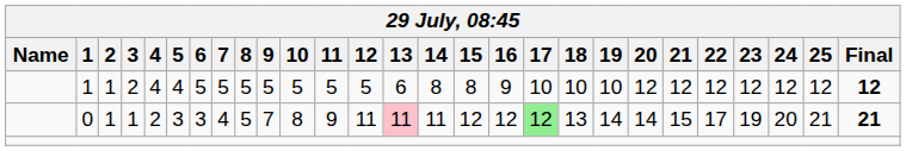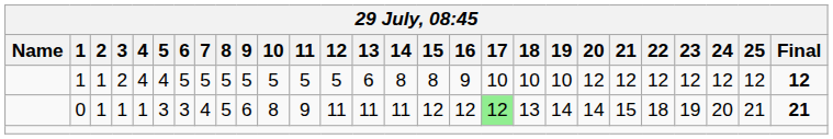0 | 4: 2 -> 1
0 | 9: 7 -> 6
0 | 13: pink background -> no background
0 | 22: 17 -> 18
